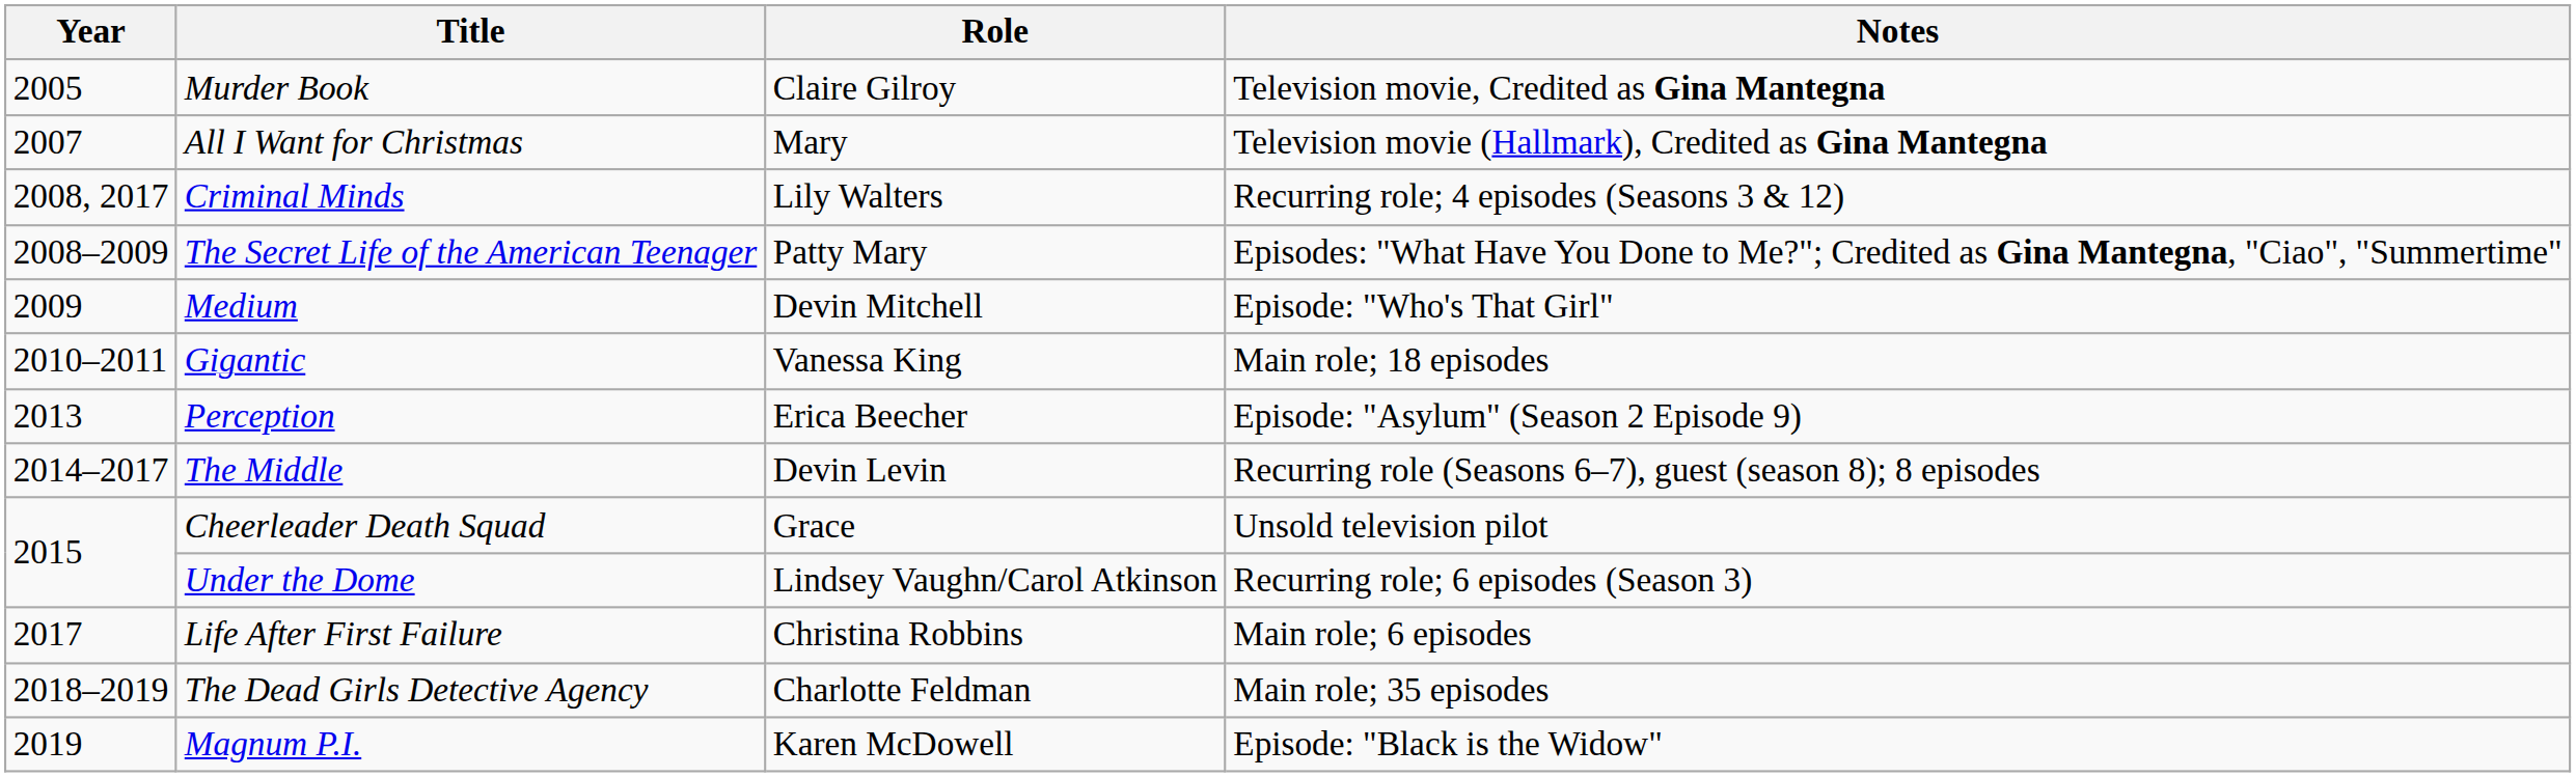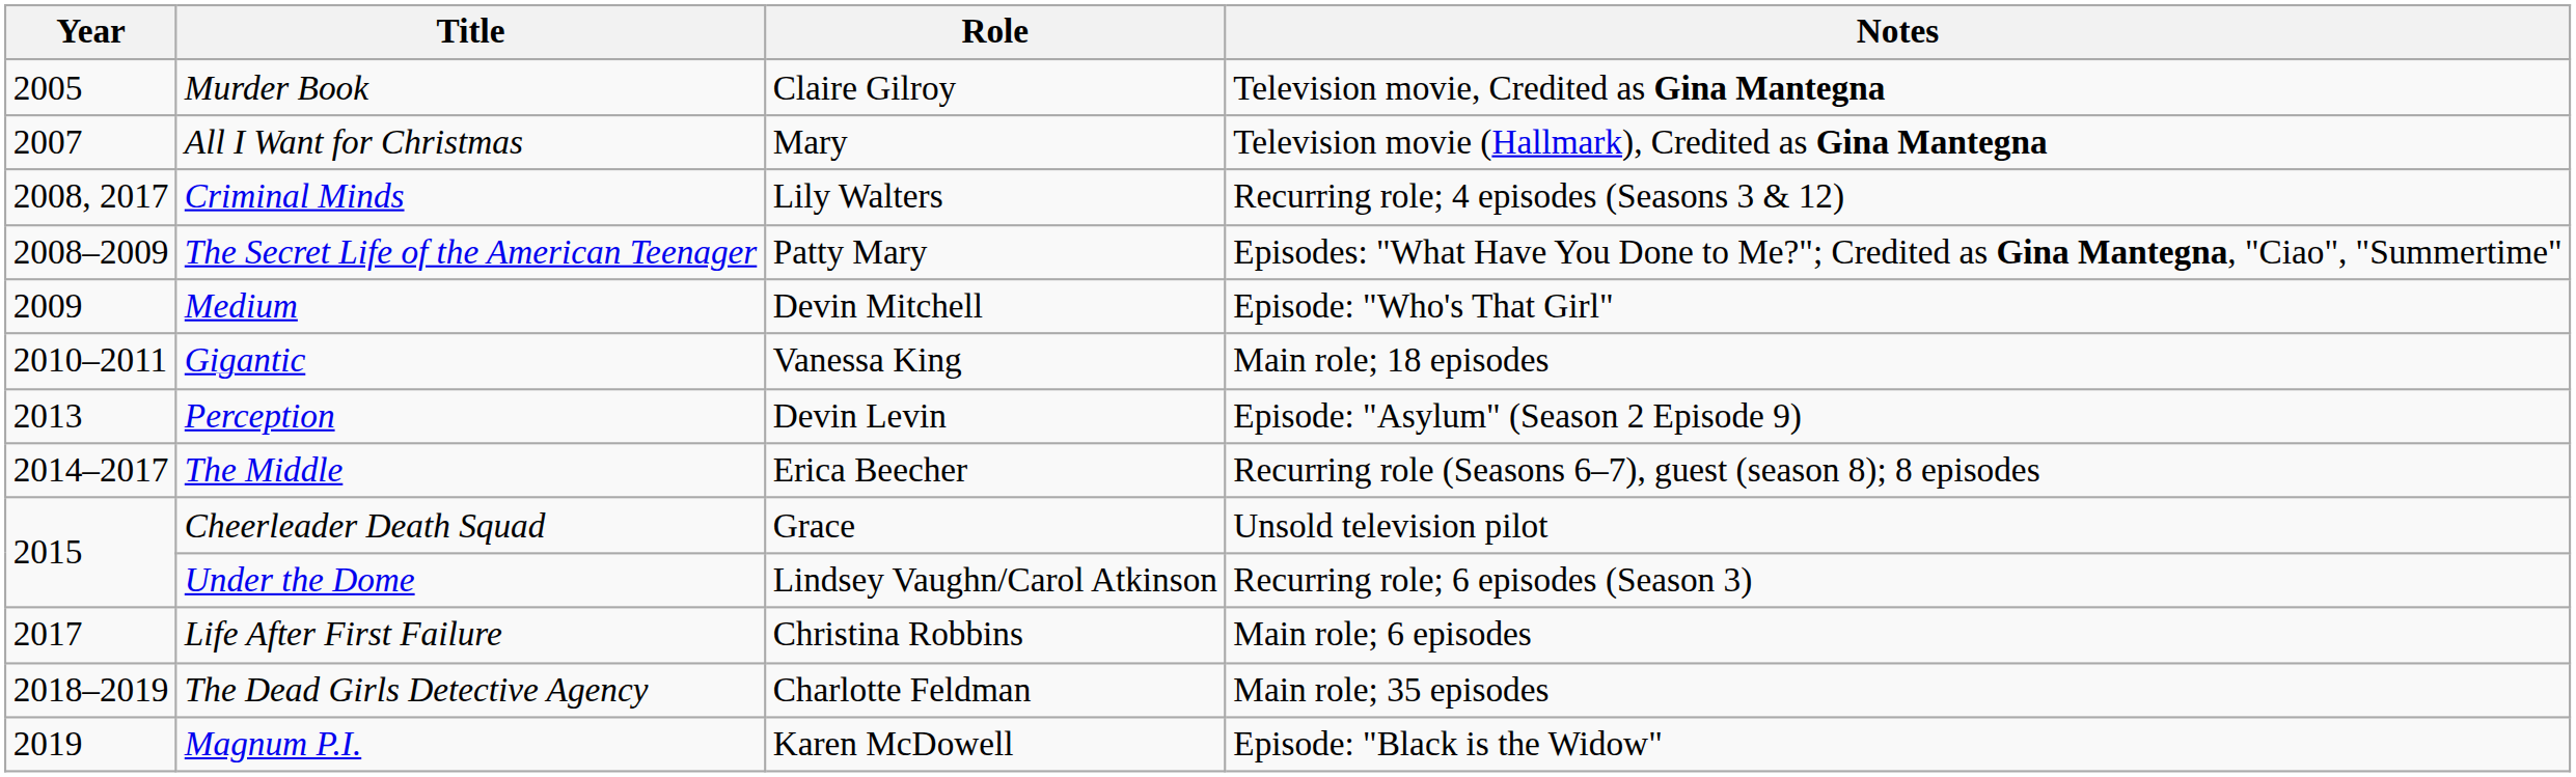Perception | Role: Erica Beecher -> Devin Levin
The Middle | Role: Devin Levin -> Erica Beecher
